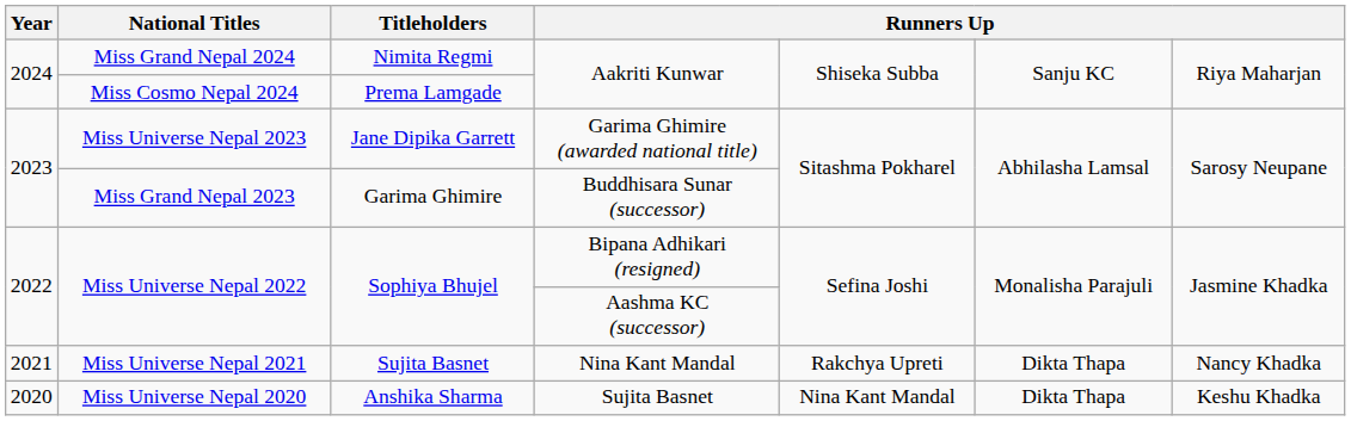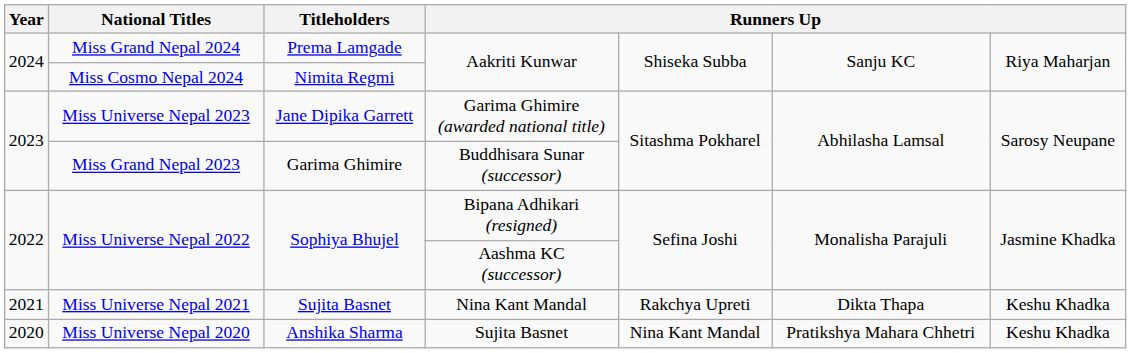Miss Grand Nepal 2024 | Titleholders: Nimita Regmi -> Prema Lamgade
Miss Cosmo Nepal 2024 | Titleholders: Prema Lamgade -> Nimita Regmi
Miss Universe Nepal 2021 | column 7: Nancy Khadka -> Keshu Khadka
Miss Universe Nepal 2020 | column 6: Dikta Thapa -> Pratikshya Mahara Chhetri
